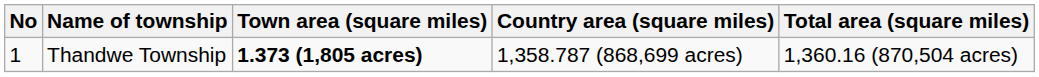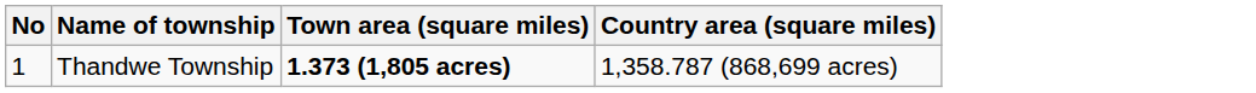- column: Total area (square miles) | 1,360.16 (870,504 acres)
